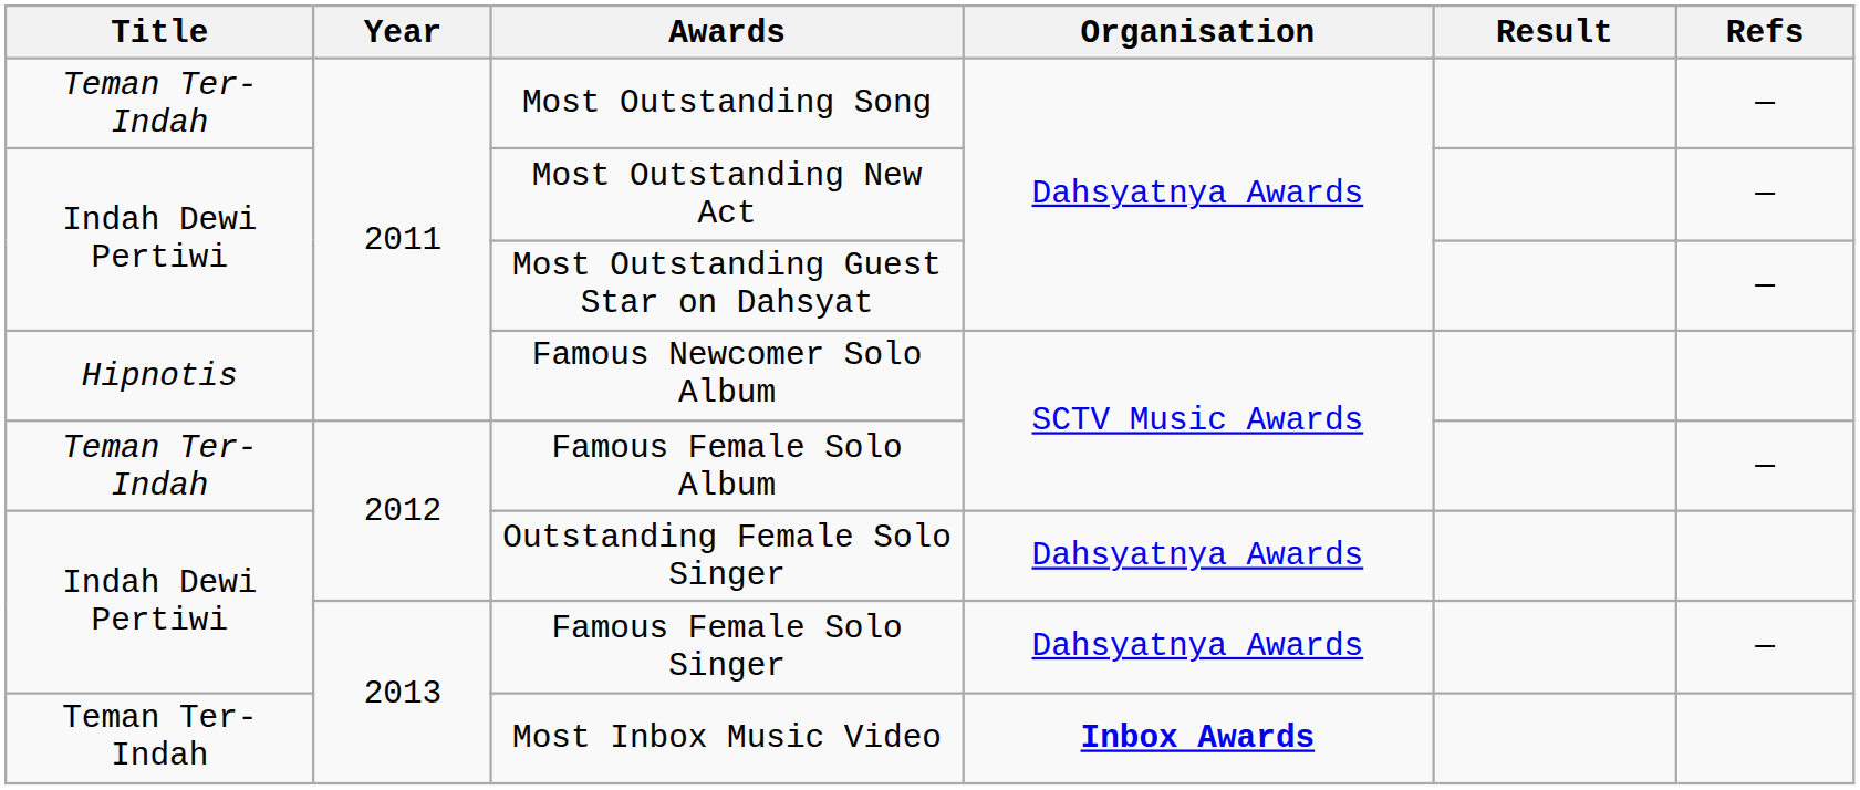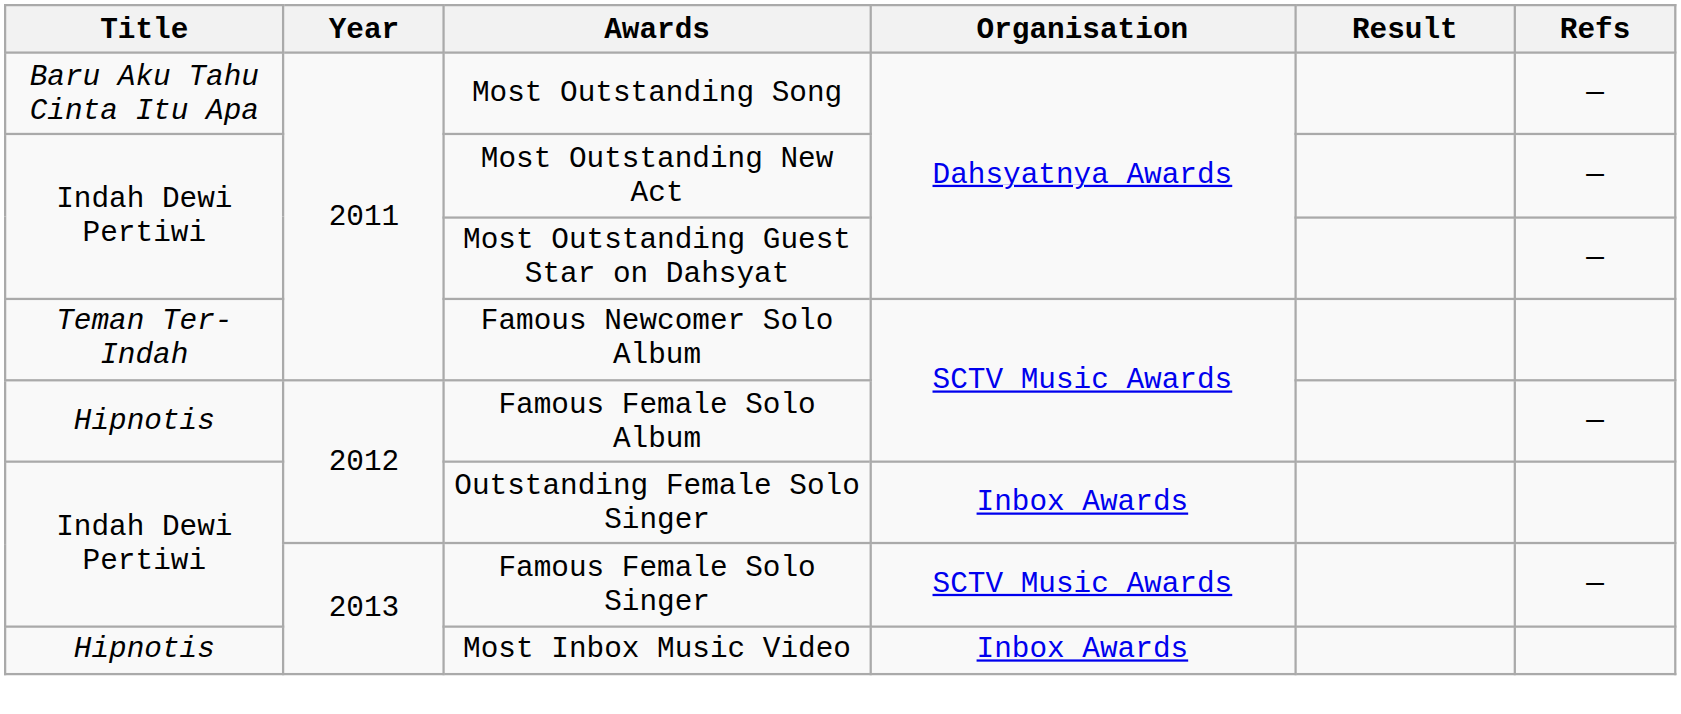Most Outstanding Song | Title: Teman Ter-Indah -> Baru Aku Tahu Cinta Itu Apa
Famous Newcomer Solo Album | Title: Hipnotis -> Teman Ter-Indah
Famous Female Solo Album | Title: Teman Ter-Indah -> Hipnotis
Outstanding Female Solo Singer | Organisation: Dahsyatnya Awards -> Inbox Awards
Famous Female Solo Singer | Organisation: Dahsyatnya Awards -> SCTV Music Awards
Most Inbox Music Video | Title: Teman Ter-Indah -> Hipnotis
Most Inbox Music Video | Organisation: bold -> normal
